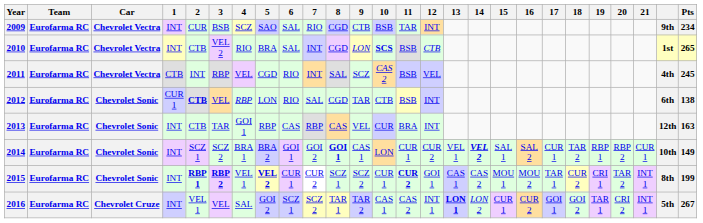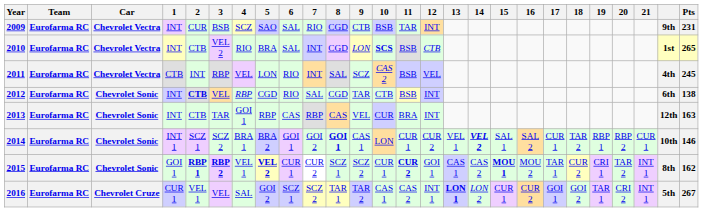2009 | Pts: 234 -> 231
2011 | 5: CGD -> LON
2012 | 1: CUR 1 -> INT
2012 | 5: LON -> CGD
2014 | 1: INT -> INT 1
2014 | Pts: 149 -> 146
2015 | 1: INT -> GOI 1
2015 | 15: normal -> bold
2015 | Pts: 199 -> 162
2016 | 1: INT -> CUR 1
